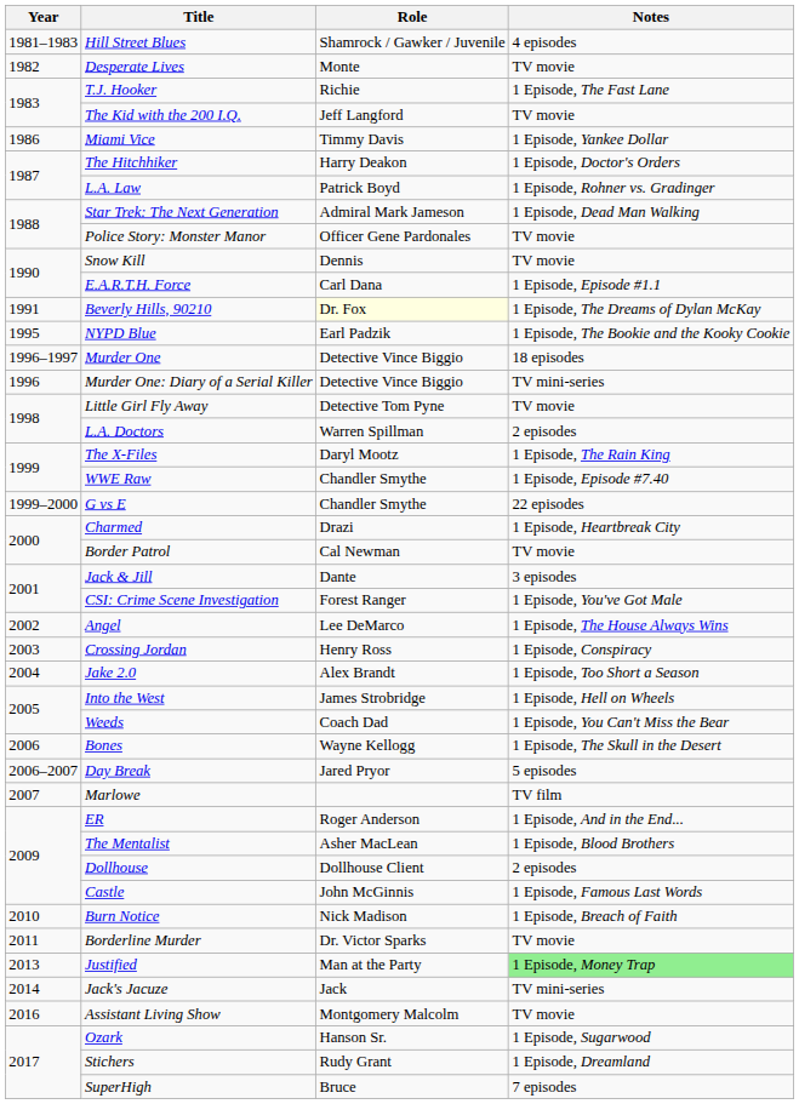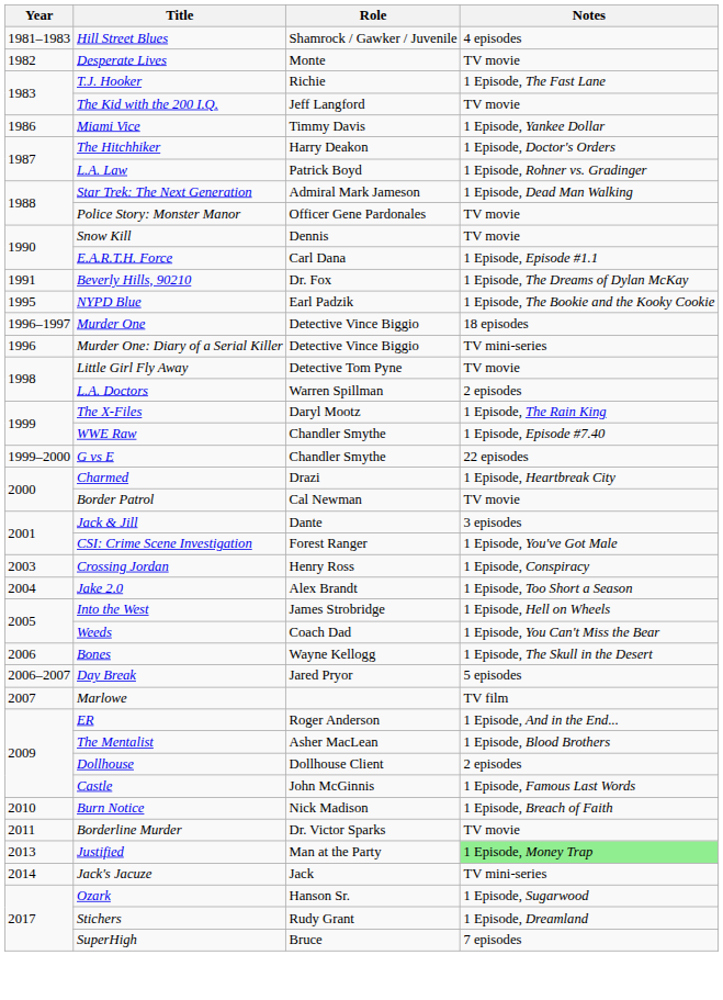Beverly Hills, 90210 | Role: lightyellow background -> no background
- row: 2002 | Angel | Lee DeMarco | 1 Episode, The House Always Wins
- row: 2016 | Assistant Living Show | Montgomery Malcolm | TV movie
